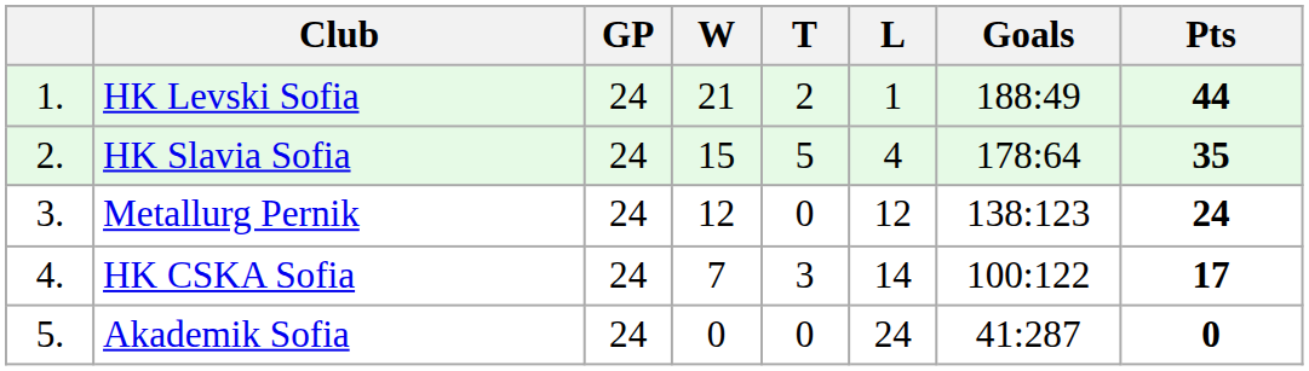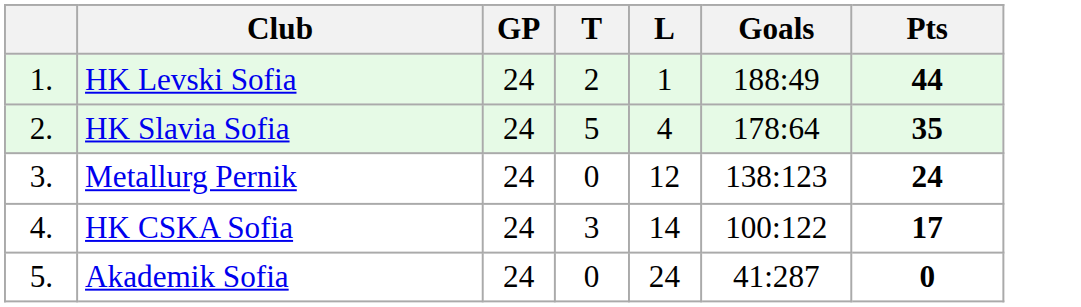- column: W | 21 | 15 | 12 | 7 | 0
